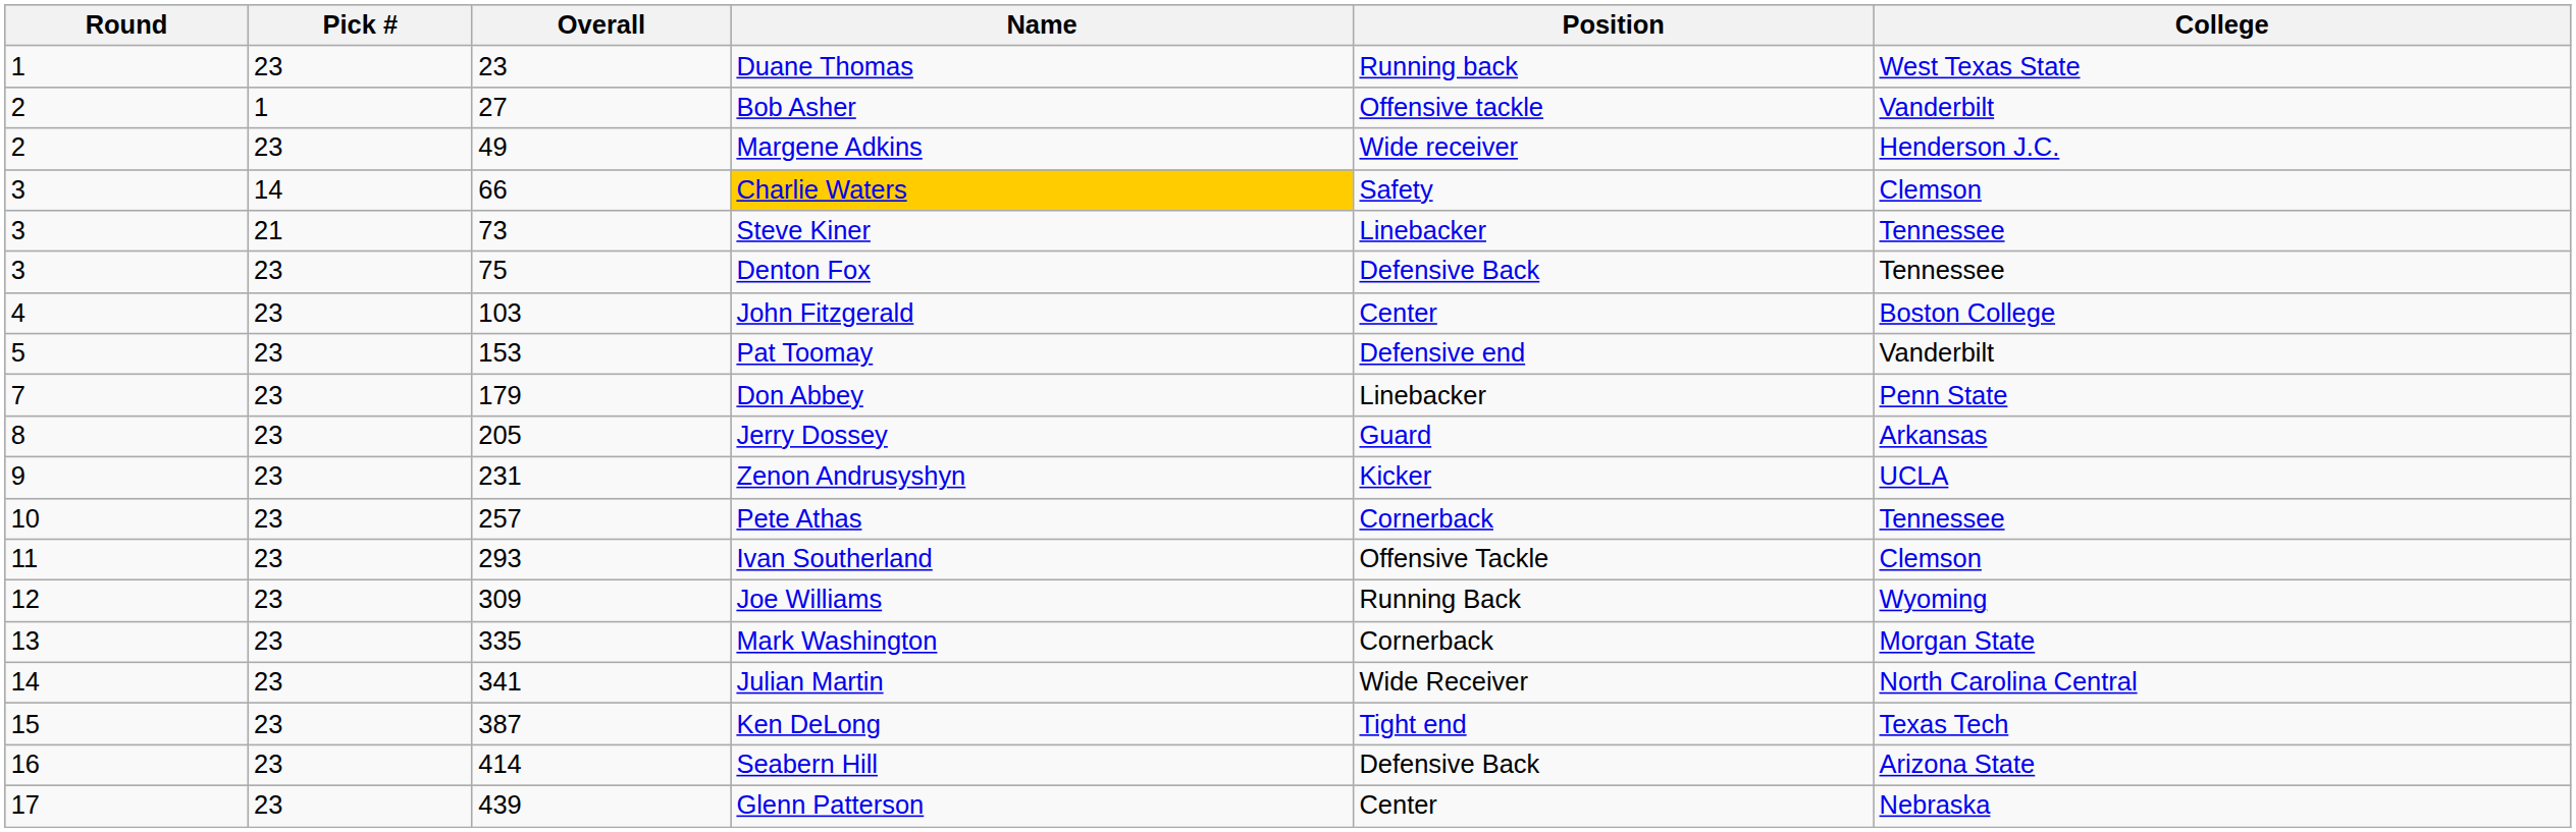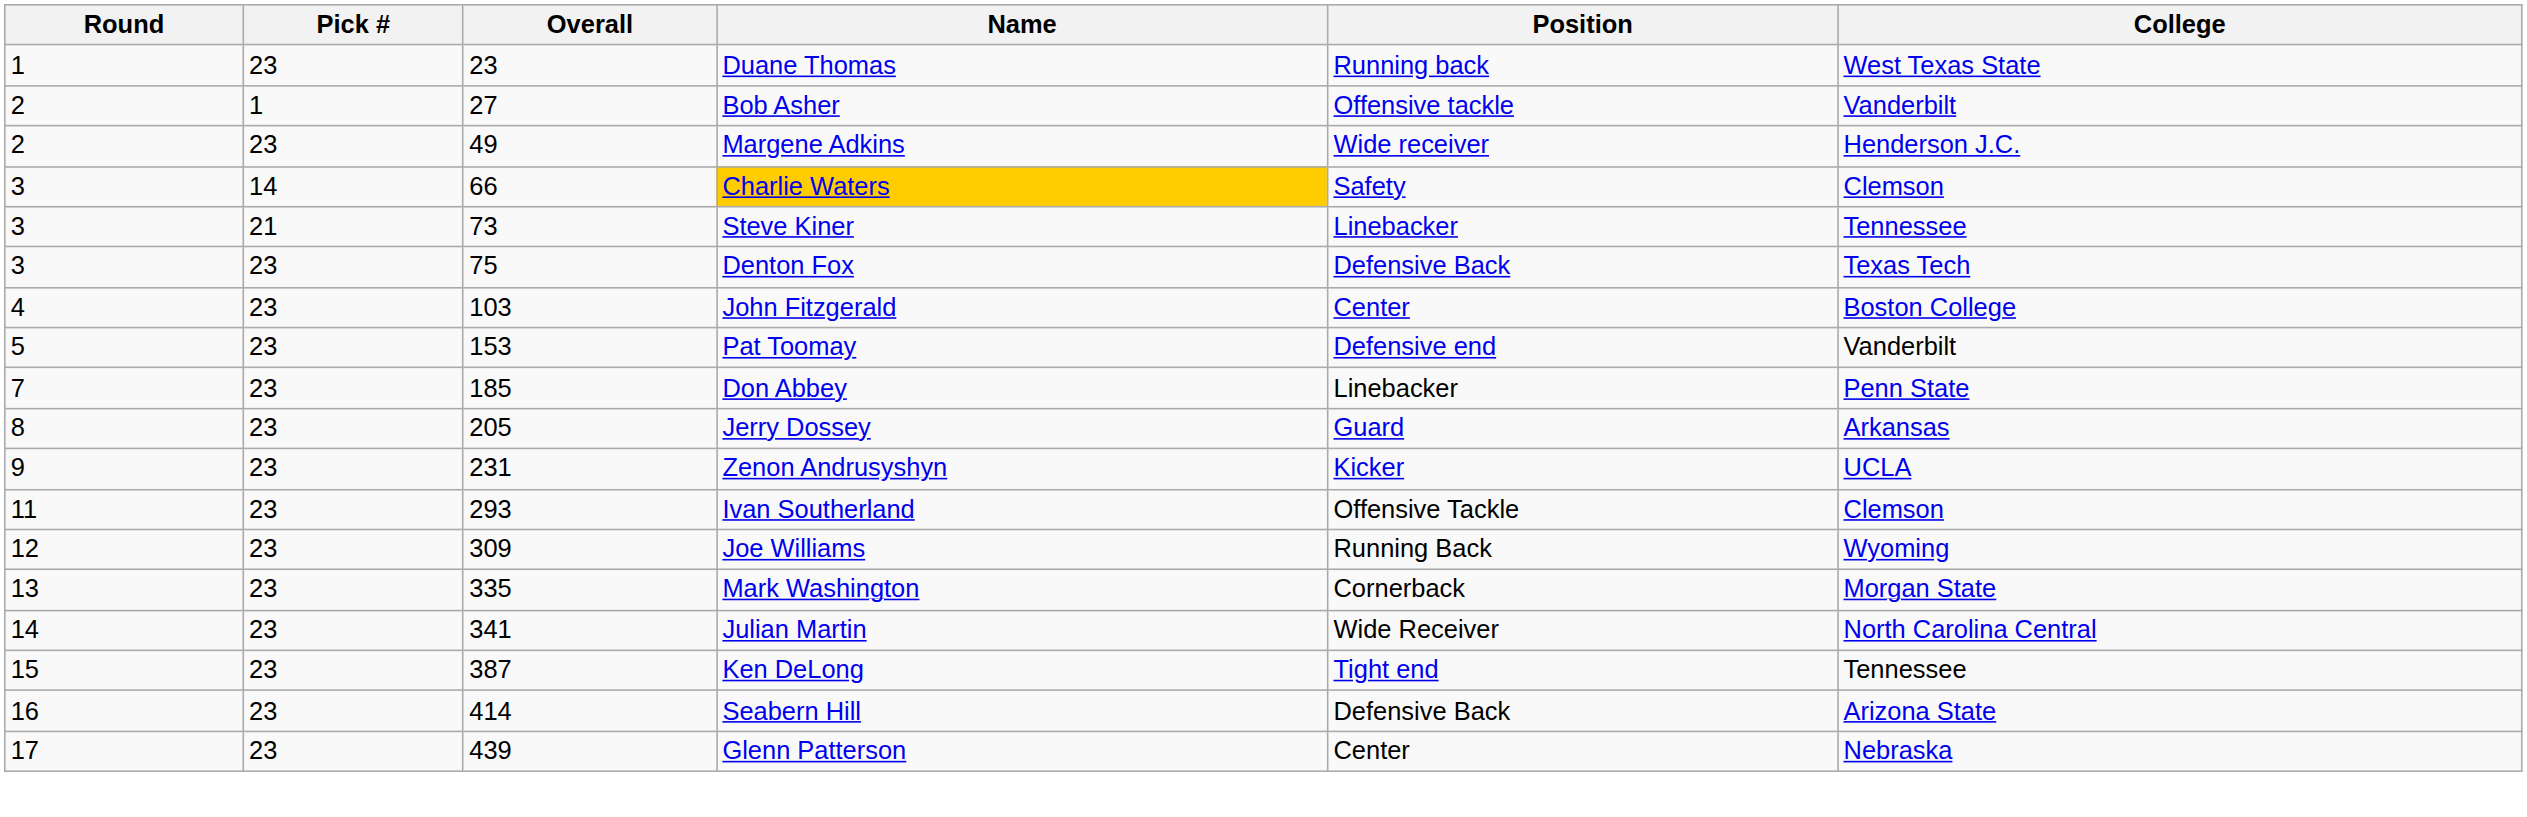Denton Fox | College: Tennessee -> Texas Tech
Don Abbey | Overall: 179 -> 185
- row: 10 | 23 | 257 | Pete Athas | Cornerback | Tennessee
Ken DeLong | College: Texas Tech -> Tennessee
